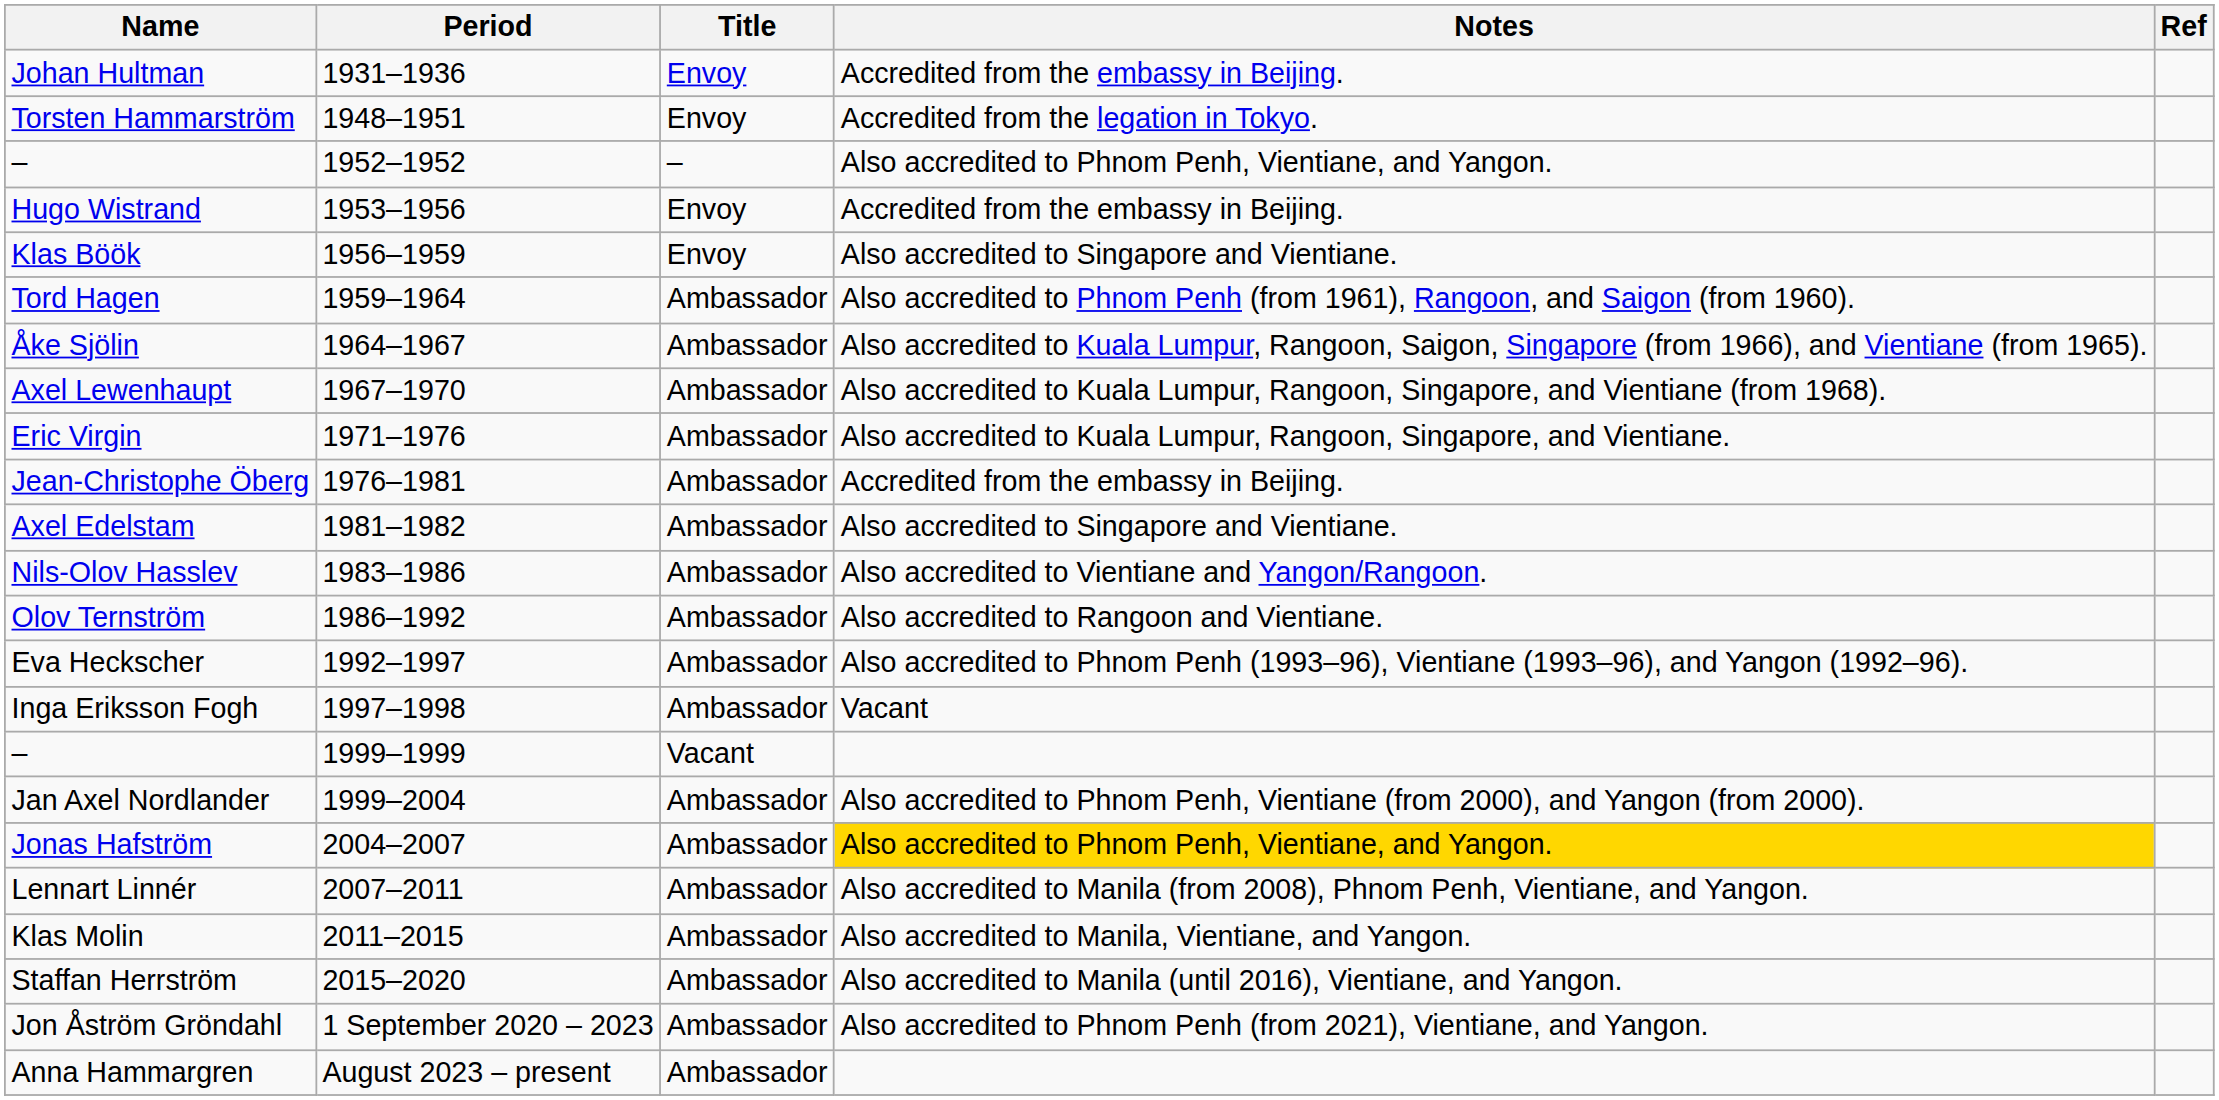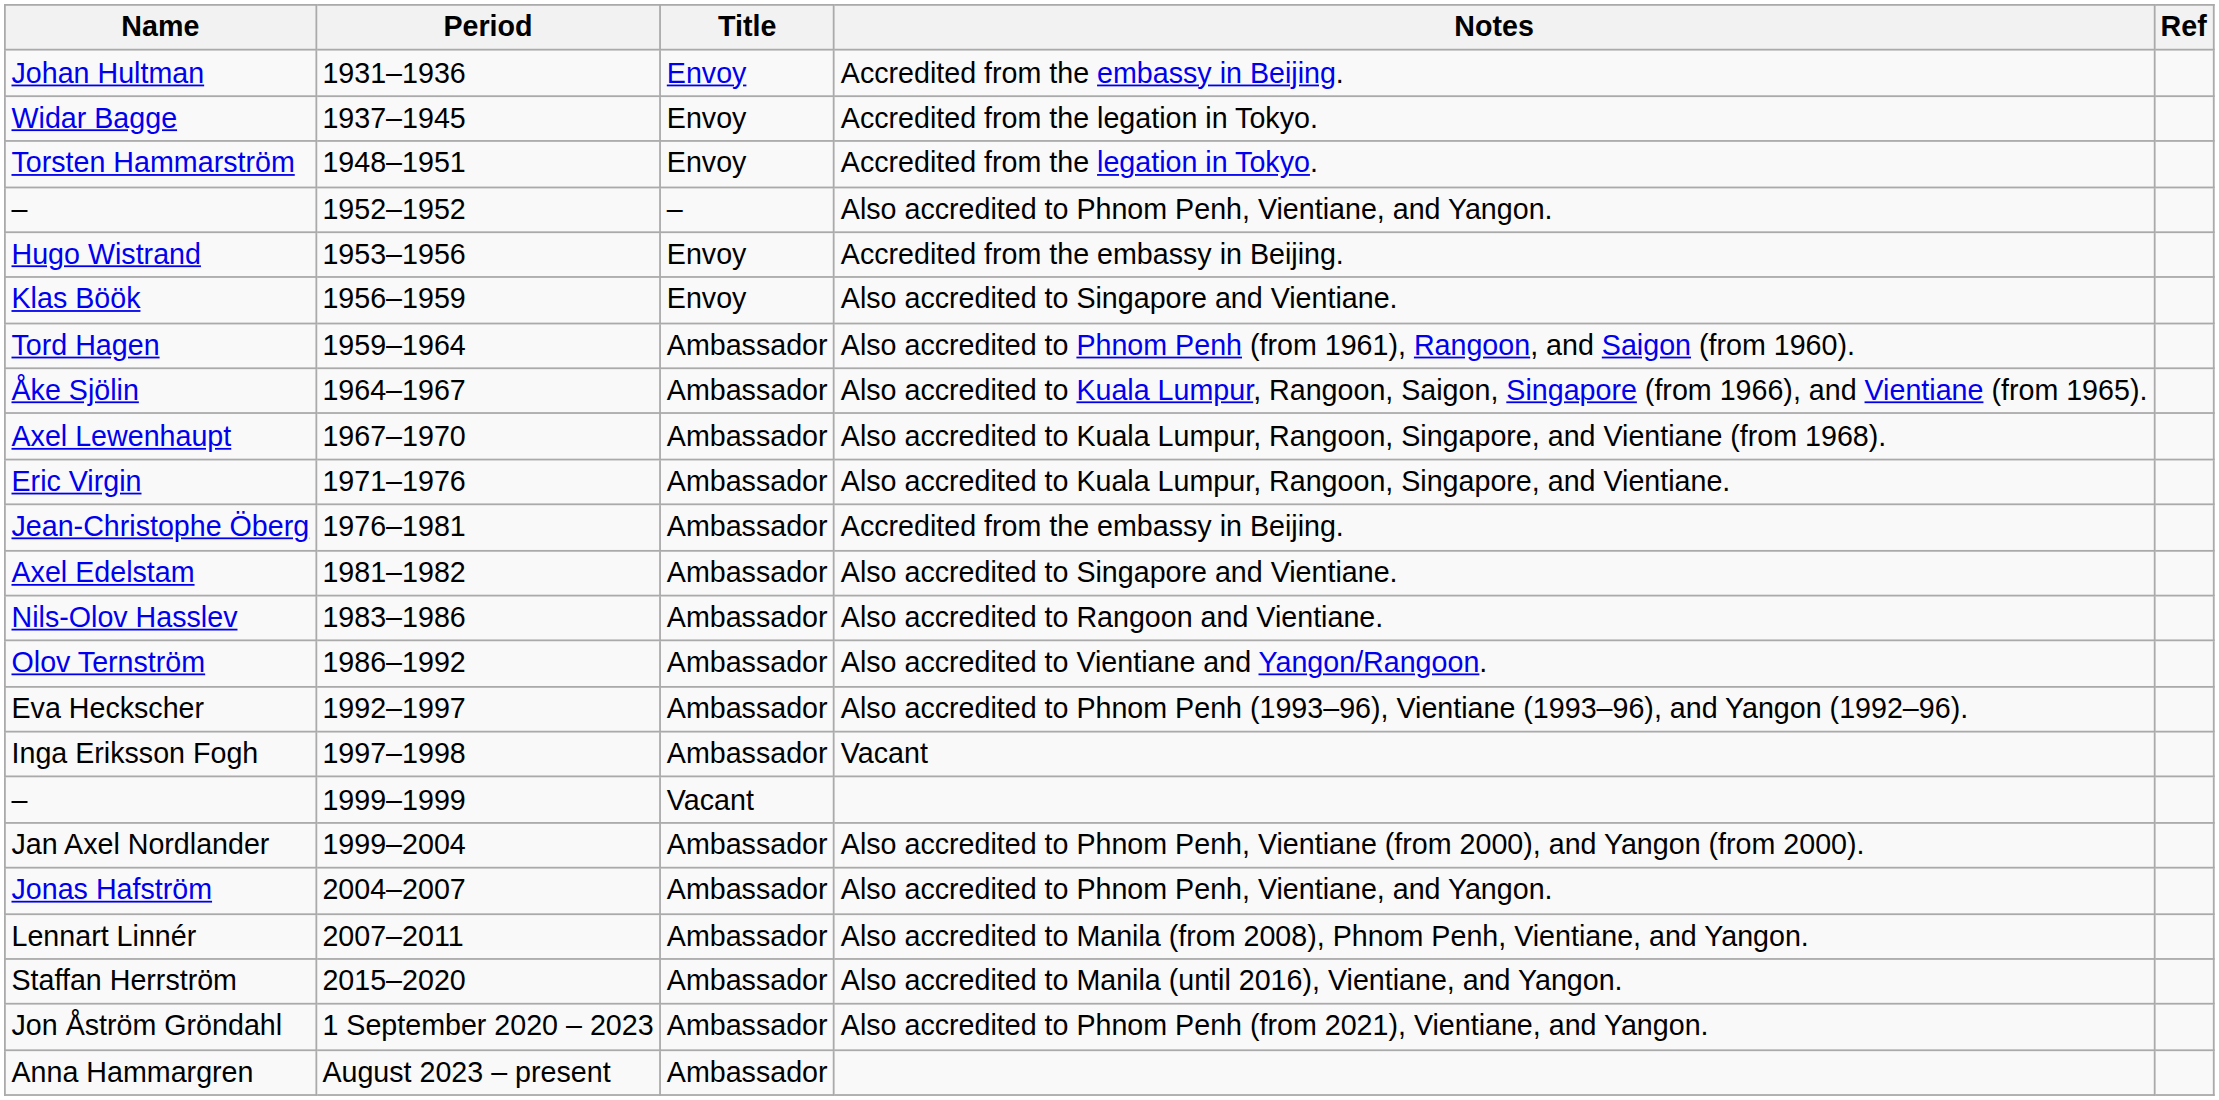+ row: Widar Bagge | 1937–1945 | Envoy | Accredited from the legation in Tokyo.
Nils-Olov Hasslev | Notes: Also accredited to Vientiane and Yangon/Rangoon. -> Also accredited to Rangoon and Vientiane.
Olov Ternström | Notes: Also accredited to Rangoon and Vientiane. -> Also accredited to Vientiane and Yangon/Rangoon.
Jonas Hafström | Notes: gold background -> no background
- row: Klas Molin | 2011–2015 | Ambassador | Also accredited to Manila, Vientiane, and Yangon.
